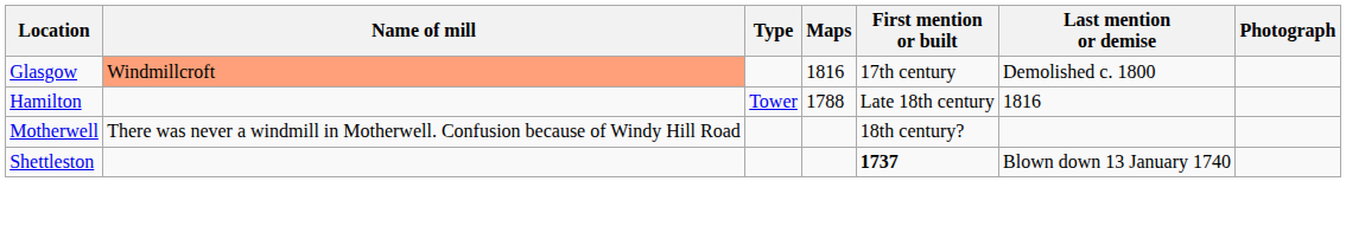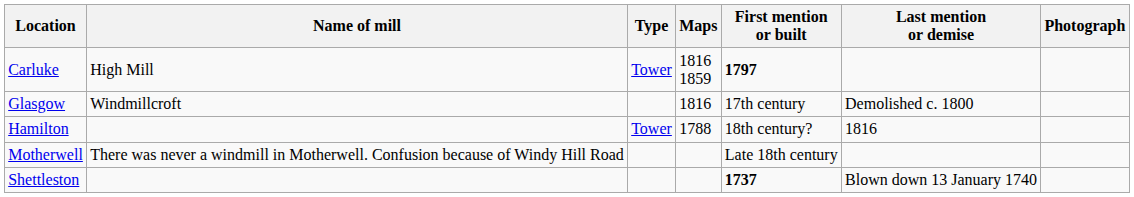+ row: Carluke | High Mill | Tower | 1816 1859 | 1797
Glasgow | Name of mill: lightsalmon background -> no background
Hamilton | First mention or built: Late 18th century -> 18th century?
Motherwell | First mention or built: 18th century? -> Late 18th century
